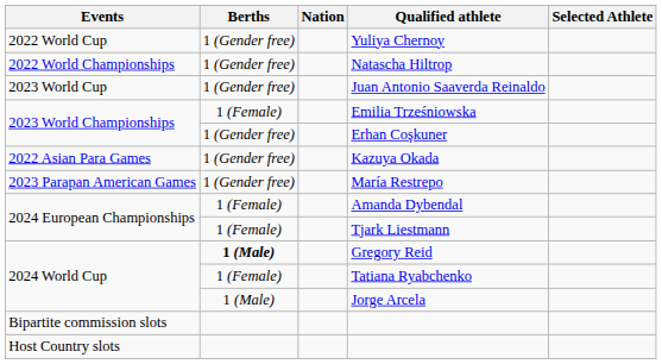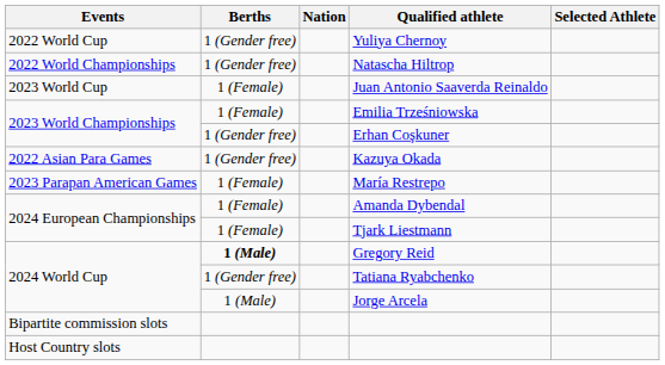Juan Antonio Saaverda Reinaldo | Berths: 1 (Gender free) -> 1 (Female)
María Restrepo | Berths: 1 (Gender free) -> 1 (Female)
Tatiana Ryabchenko | Berths: 1 (Female) -> 1 (Gender free)
